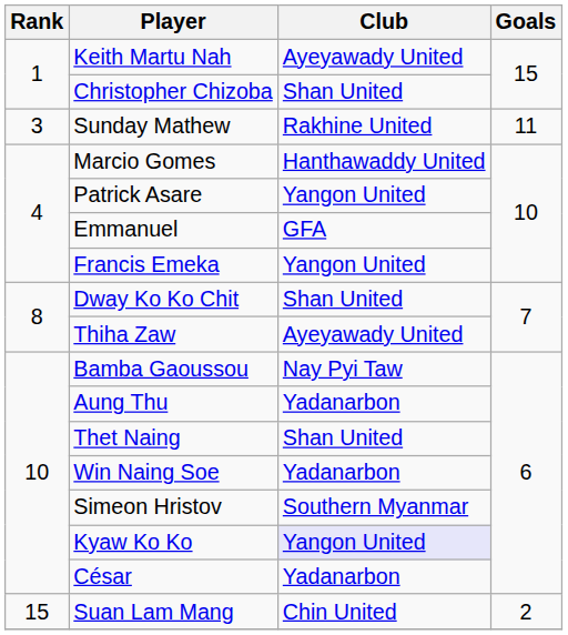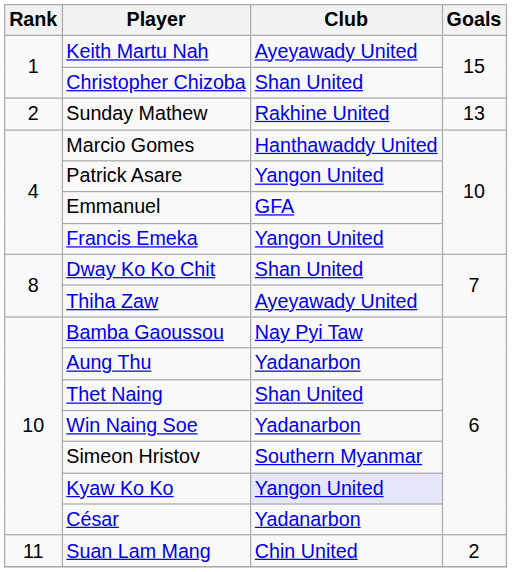Sunday Mathew | Rank: 3 -> 2
Sunday Mathew | Goals: 11 -> 13
Suan Lam Mang | Rank: 15 -> 11
